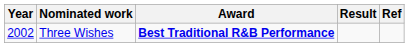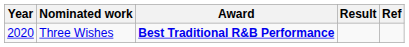Three Wishes | Year: 2002 -> 2020
